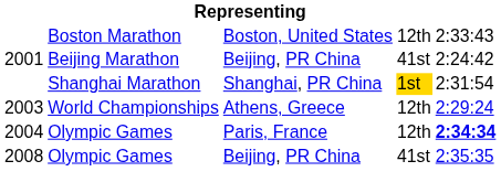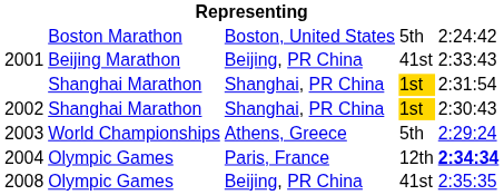2001 / Boston Marathon | column 4: 12th -> 5th
2001 / Boston Marathon | column 5: 2:33:43 -> 2:24:42
2001 / Beijing Marathon | column 5: 2:24:42 -> 2:33:43
+ row: 2002 | Shanghai Marathon | Shanghai, PR China | 1st | 2:30:43
2003 | column 4: 12th -> 5th
